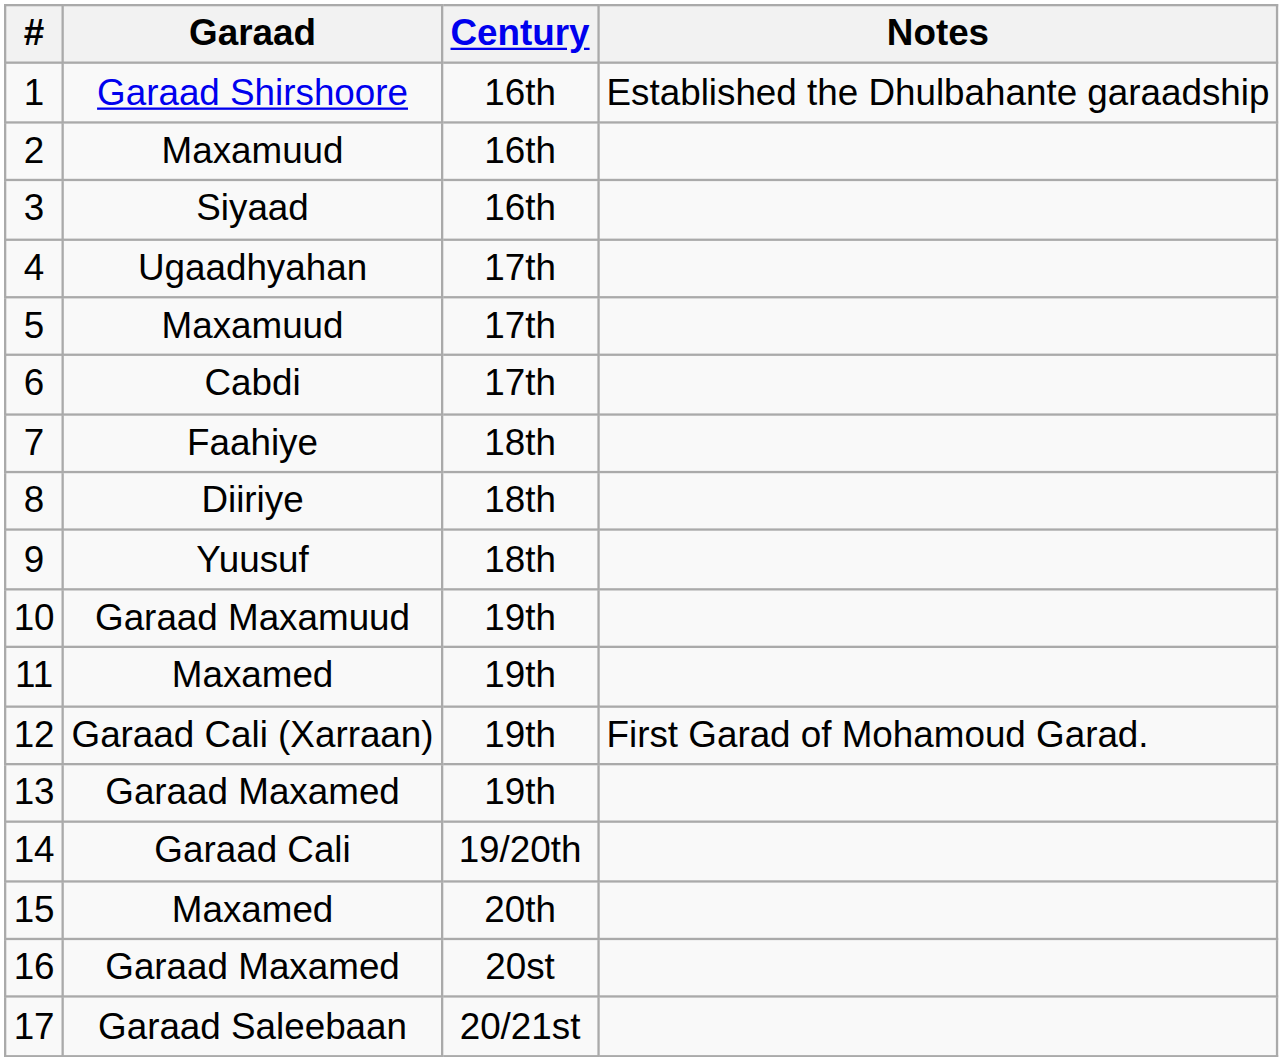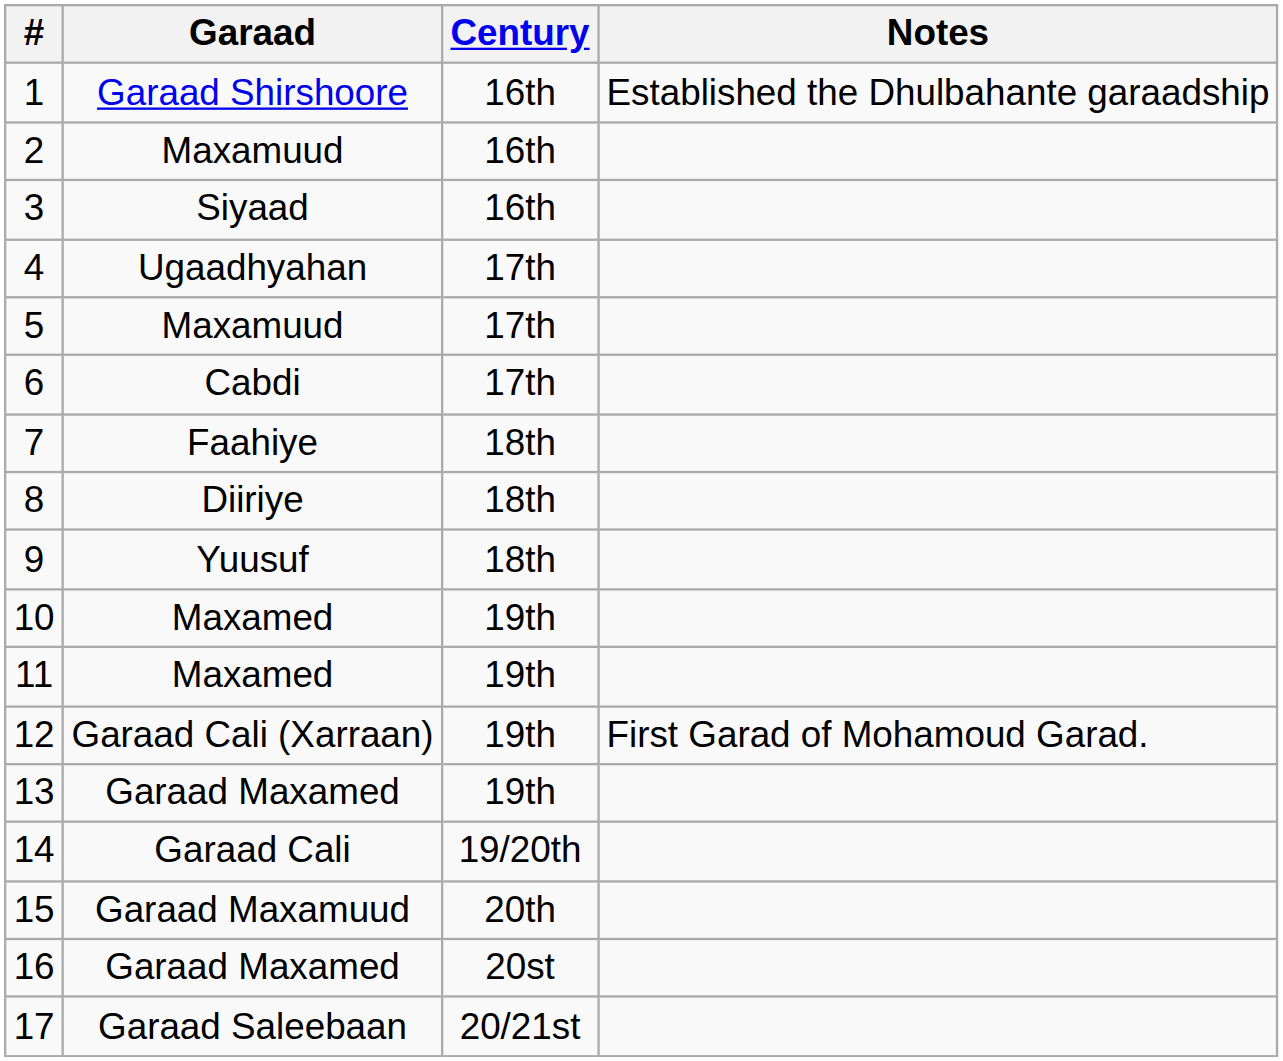10 | Garaad: Garaad Maxamuud -> Maxamed
15 | Garaad: Maxamed -> Garaad Maxamuud
